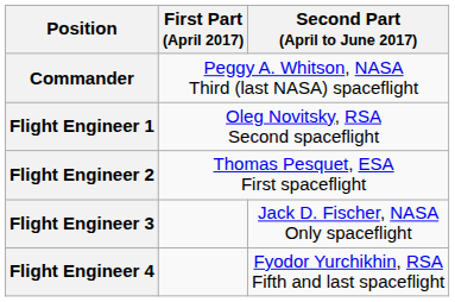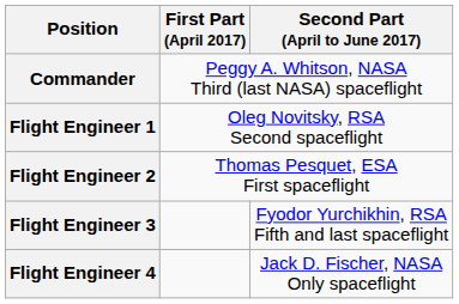Flight Engineer 3 | Second Part (April to June 2017): Jack D. Fischer, NASA Only spaceflight -> Fyodor Yurchikhin, RSA Fifth and last spaceflight
Flight Engineer 4 | Second Part (April to June 2017): Fyodor Yurchikhin, RSA Fifth and last spaceflight -> Jack D. Fischer, NASA Only spaceflight
